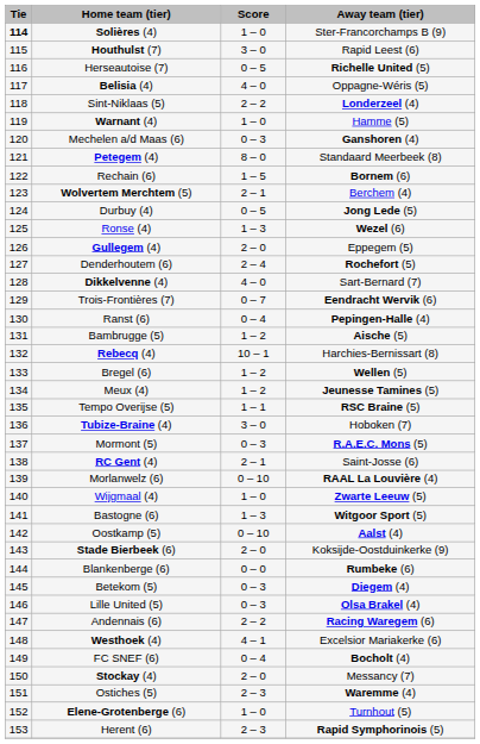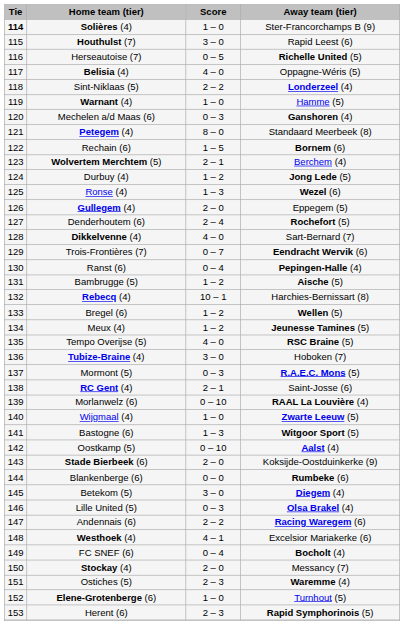Durbuy (4) | Score: 0 – 5 -> 1 – 2
Tempo Overijse (5) | Score: 1 – 1 -> 4 – 0
Betekom (5) | Score: 0 – 3 -> 3 – 0
